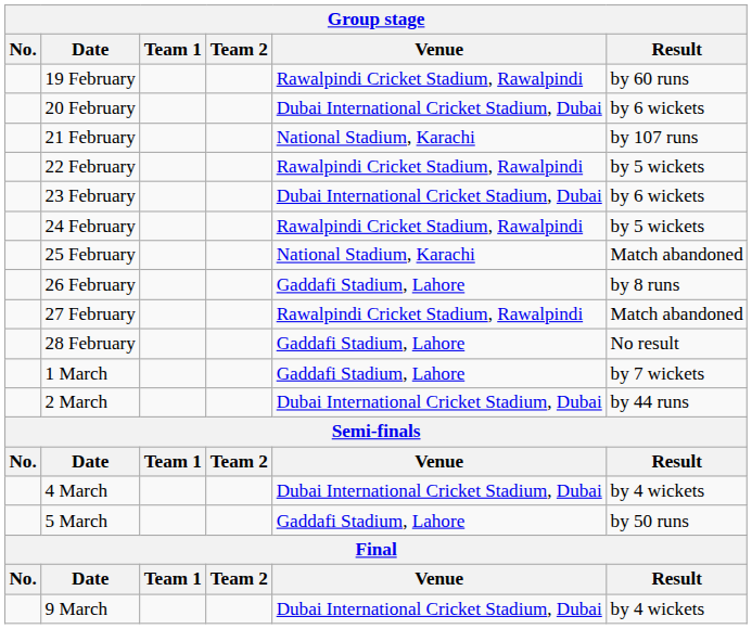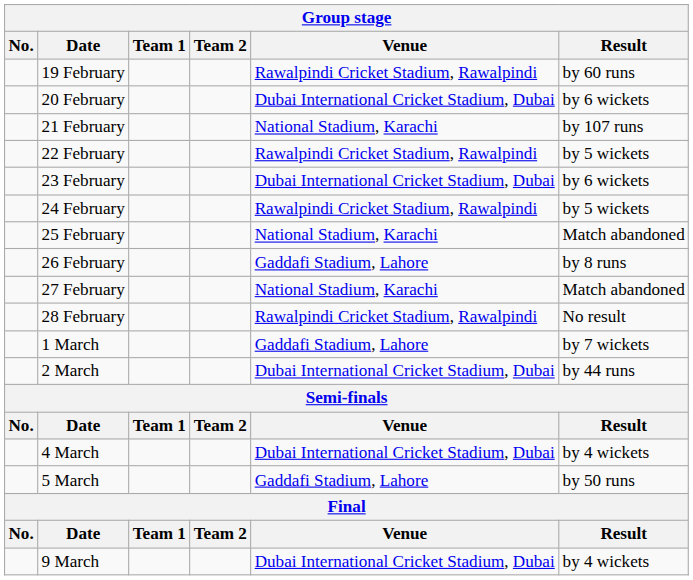27 February | Venue: Rawalpindi Cricket Stadium, Rawalpindi -> National Stadium, Karachi
28 February | Venue: Gaddafi Stadium, Lahore -> Rawalpindi Cricket Stadium, Rawalpindi
